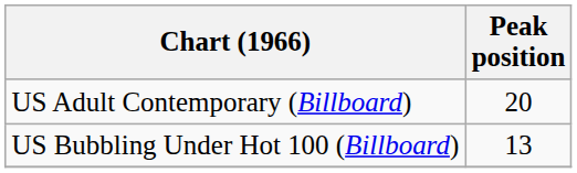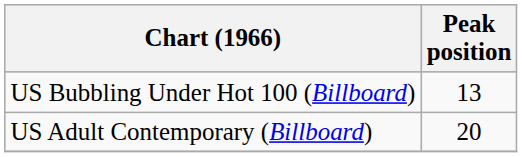rows swapped: US Adult Contemporary (Billboard) <-> US Bubbling Under Hot 100 (Billboard)
